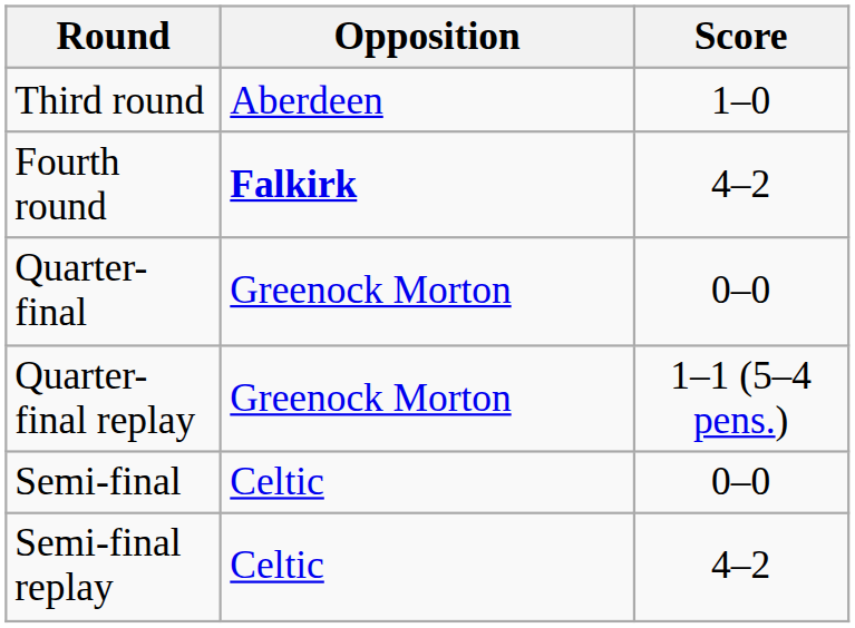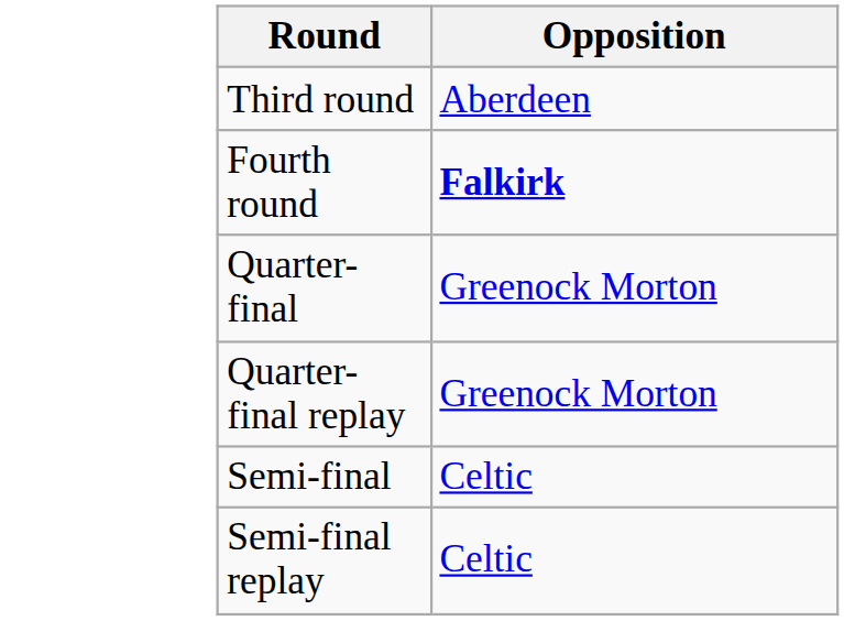- column: Score | 1–0 | 4–2 | 0–0 | 1–1 (5–4 pens.) | 0–0 | 4–2
